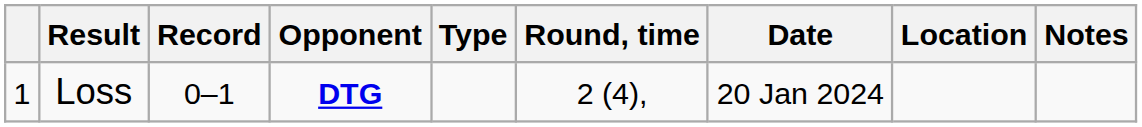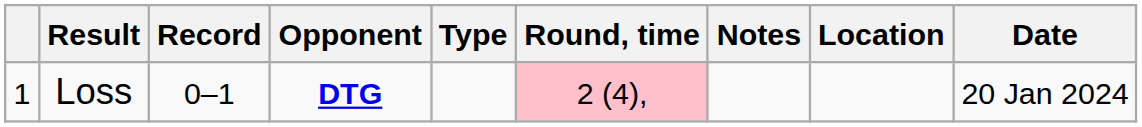columns swapped: Date <-> Notes
Loss | Round, time: no background -> pink background
